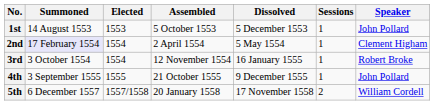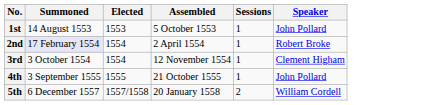- column: Dissolved | 5 December 1553 | 5 May 1554 | 16 January 1555 | 9 December 1555 | 17 November 1558
2nd | Speaker: Clement Higham -> Robert Broke
3rd | Speaker: Robert Broke -> Clement Higham
